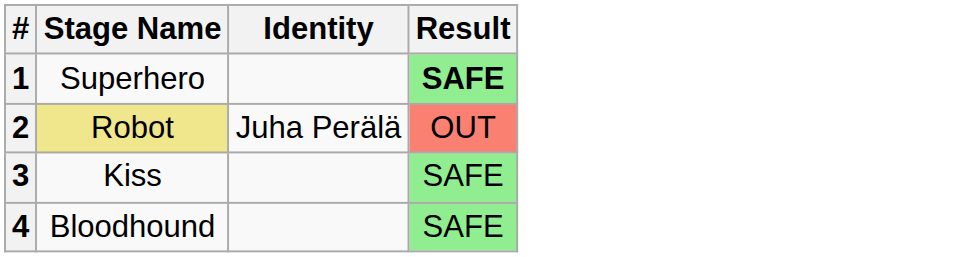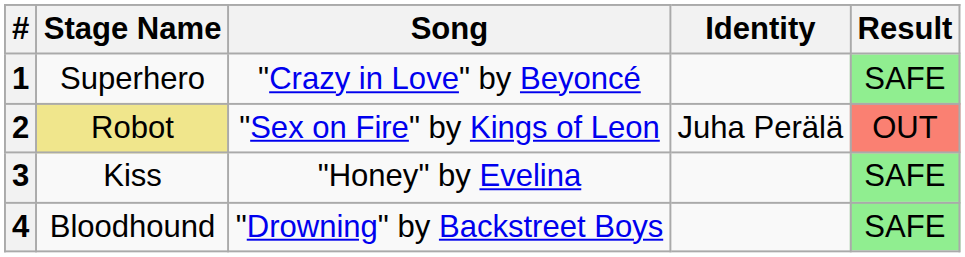+ column: Song | "Crazy in Love" by Beyoncé | "Sex on Fire" by Kings of Leon | "Honey" by Evelina | "Drowning" by Backstreet Boys
1 | Result: bold -> normal
